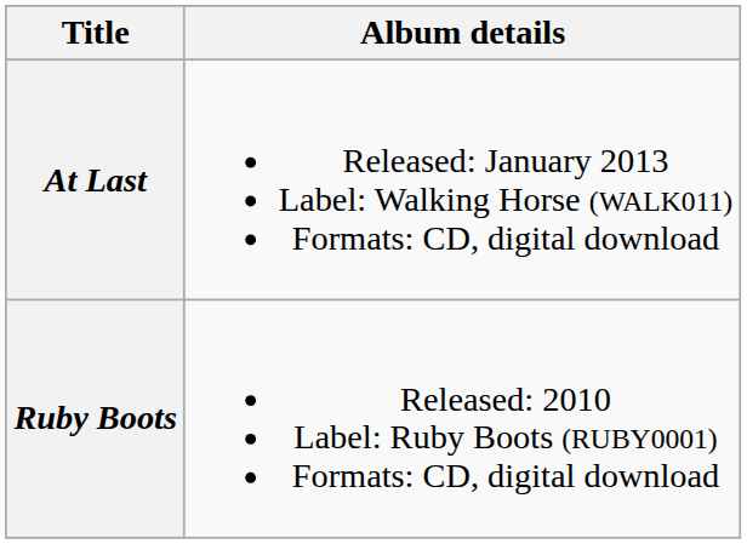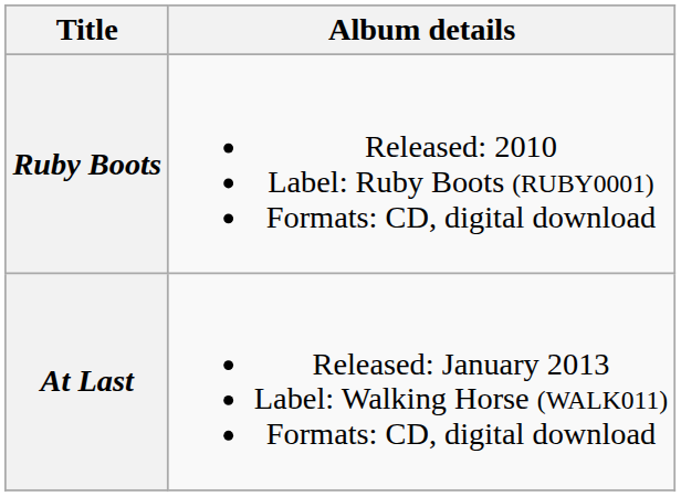rows swapped: Ruby Boots <-> At Last
